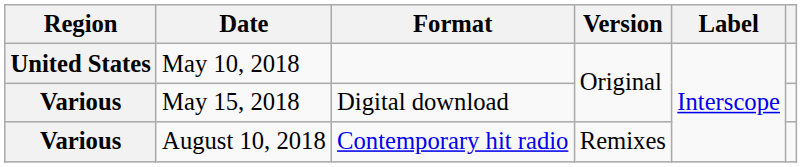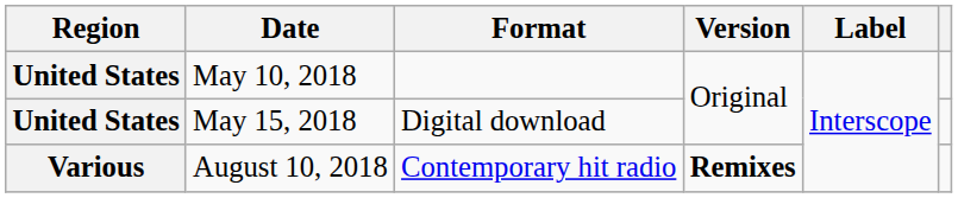May 15, 2018 | Region: Various -> United States
August 10, 2018 | Version: normal -> bold
